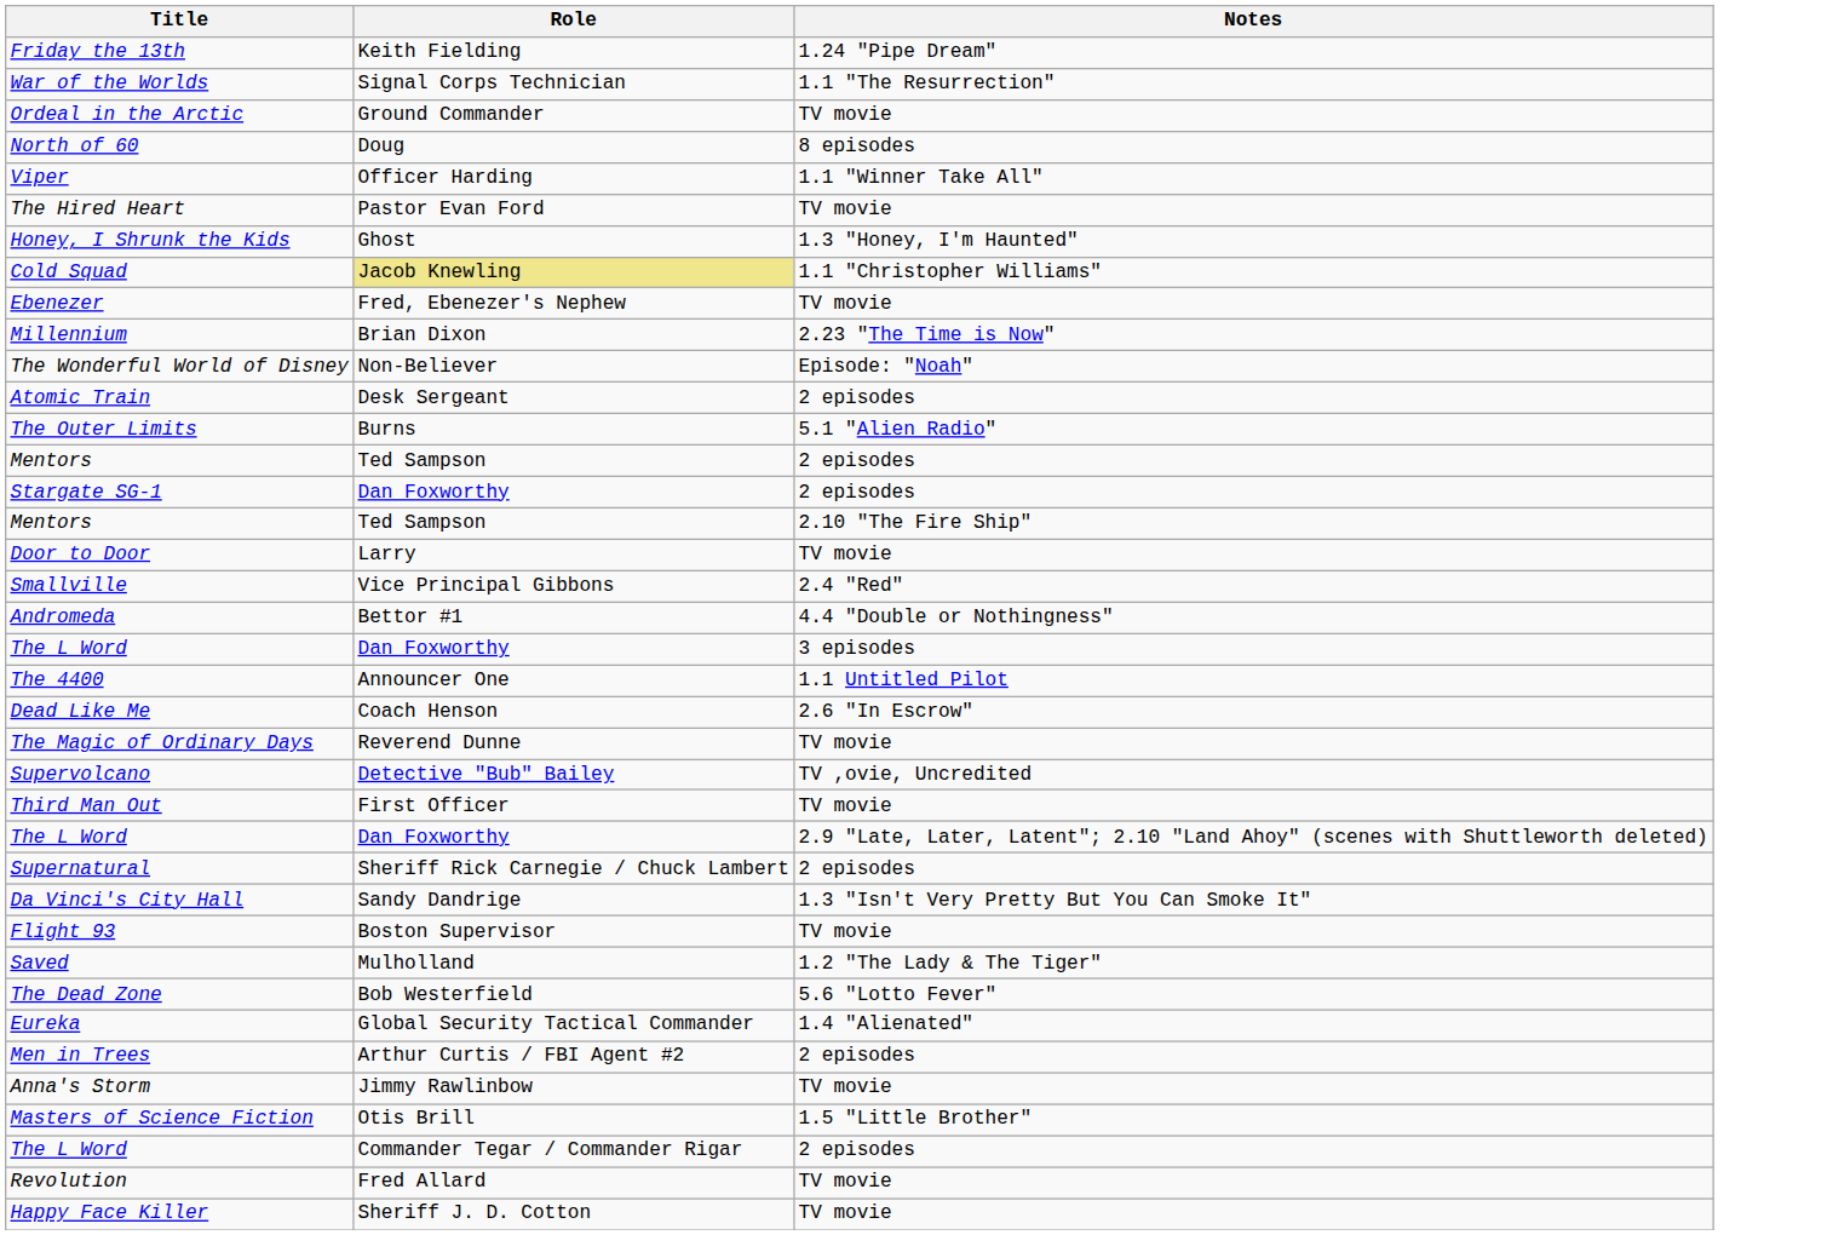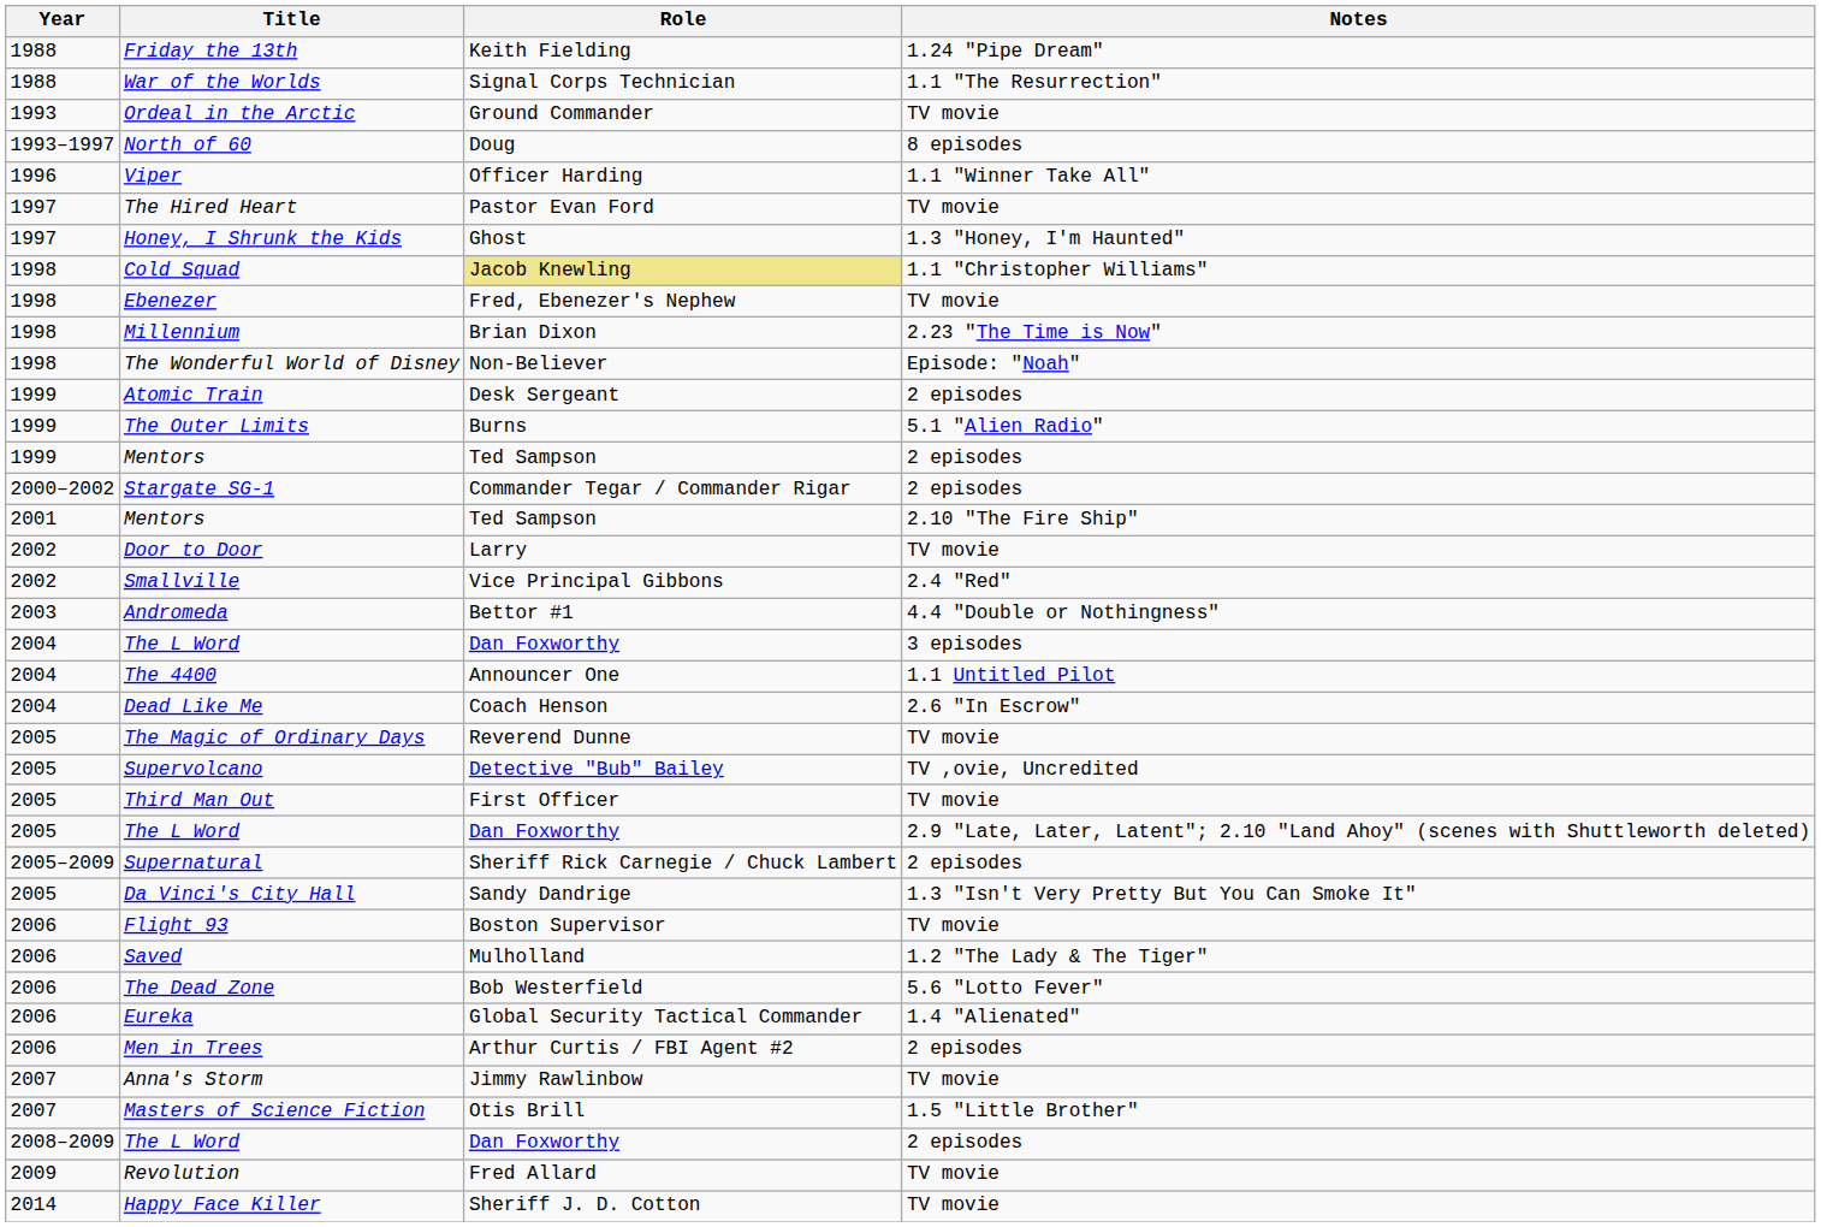+ column: Year | 1988 | 1988 | 1993 | 1993–1997 | 1996 | 1997 | 1997 | 1998 | 1998 | 1998 | 1998 | 1999 | 1999 | 1999 | 2000–2002 | 2001 | 2002 | 2002 | 2003 | 2004 | 2004 | 2004 | 2005 | 2005 | 2005 | 2005 | 2005–2009 | 2005 | 2006 | 2006 | 2006 | 2006 | 2006 | 2007 | 2007 | 2008–2009 | 2009 | 2014
Stargate SG-1 | Role: Dan Foxworthy -> Commander Tegar / Commander Rigar
The L Word / 2 episodes | Role: Commander Tegar / Commander Rigar -> Dan Foxworthy
